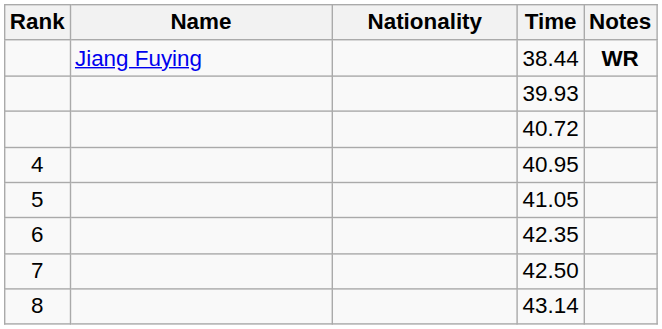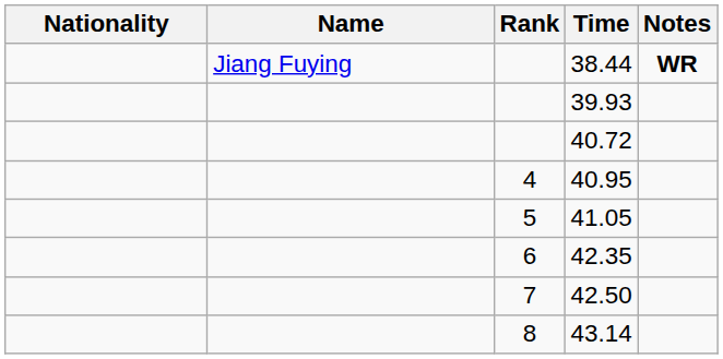columns swapped: Rank <-> Nationality
